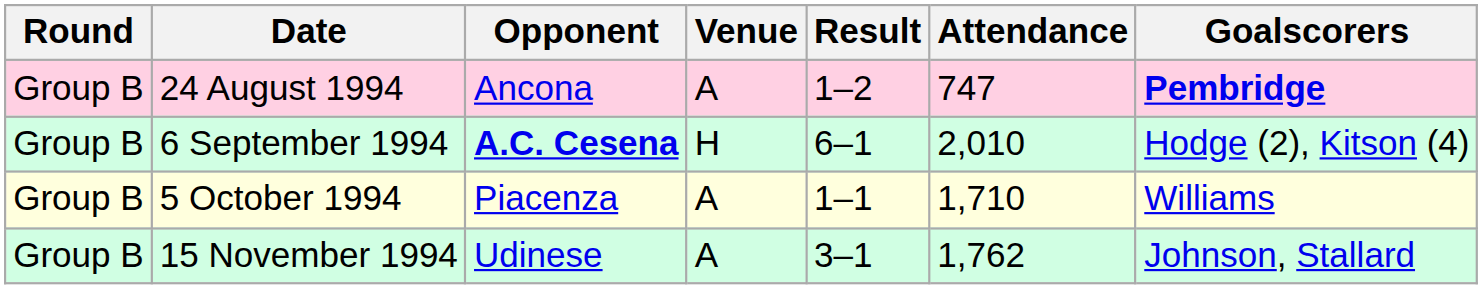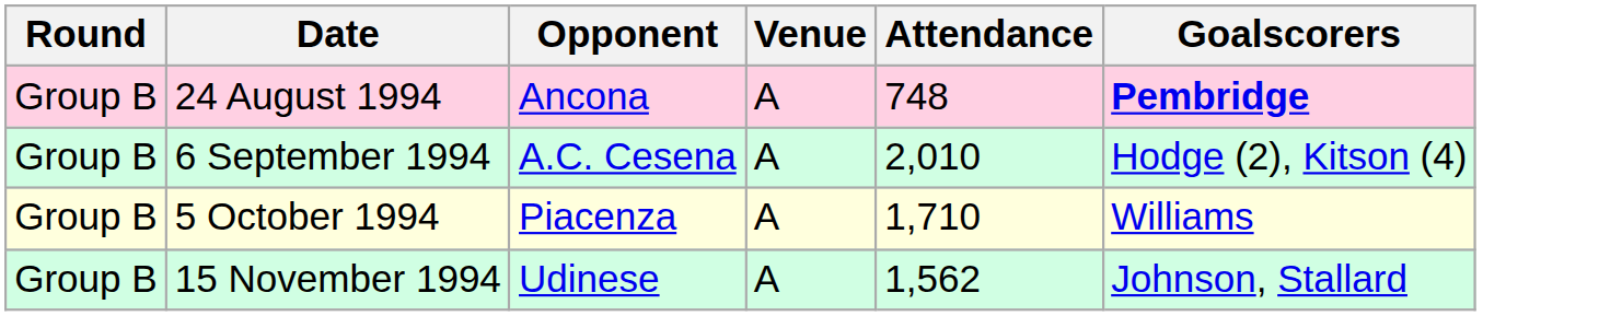- column: Result | 1–2 | 6–1 | 1–1 | 3–1
24 August 1994 | Attendance: 747 -> 748
6 September 1994 | Opponent: bold -> normal
6 September 1994 | Venue: H -> A
15 November 1994 | Attendance: 1,762 -> 1,562
